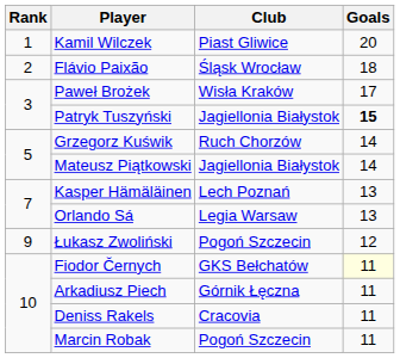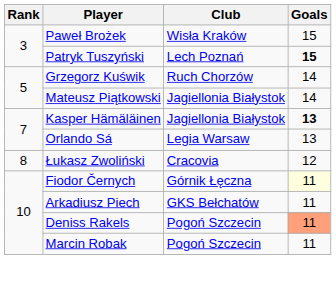- row: 1 | Kamil Wilczek | Piast Gliwice | 20
- row: 2 | Flávio Paixão | Śląsk Wrocław | 18
Paweł Brożek | Goals: 17 -> 15
Patryk Tuszyński | Club: Jagiellonia Białystok -> Lech Poznań
Kasper Hämäläinen | Club: Lech Poznań -> Jagiellonia Białystok
Kasper Hämäläinen | Goals: normal -> bold
Łukasz Zwoliński | Rank: 9 -> 8
Łukasz Zwoliński | Club: Pogoń Szczecin -> Cracovia
Fiodor Černych | Club: GKS Bełchatów -> Górnik Łęczna
Arkadiusz Piech | Club: Górnik Łęczna -> GKS Bełchatów
Deniss Rakels | Club: Cracovia -> Pogoń Szczecin
Deniss Rakels | Goals: no background -> lightsalmon background
